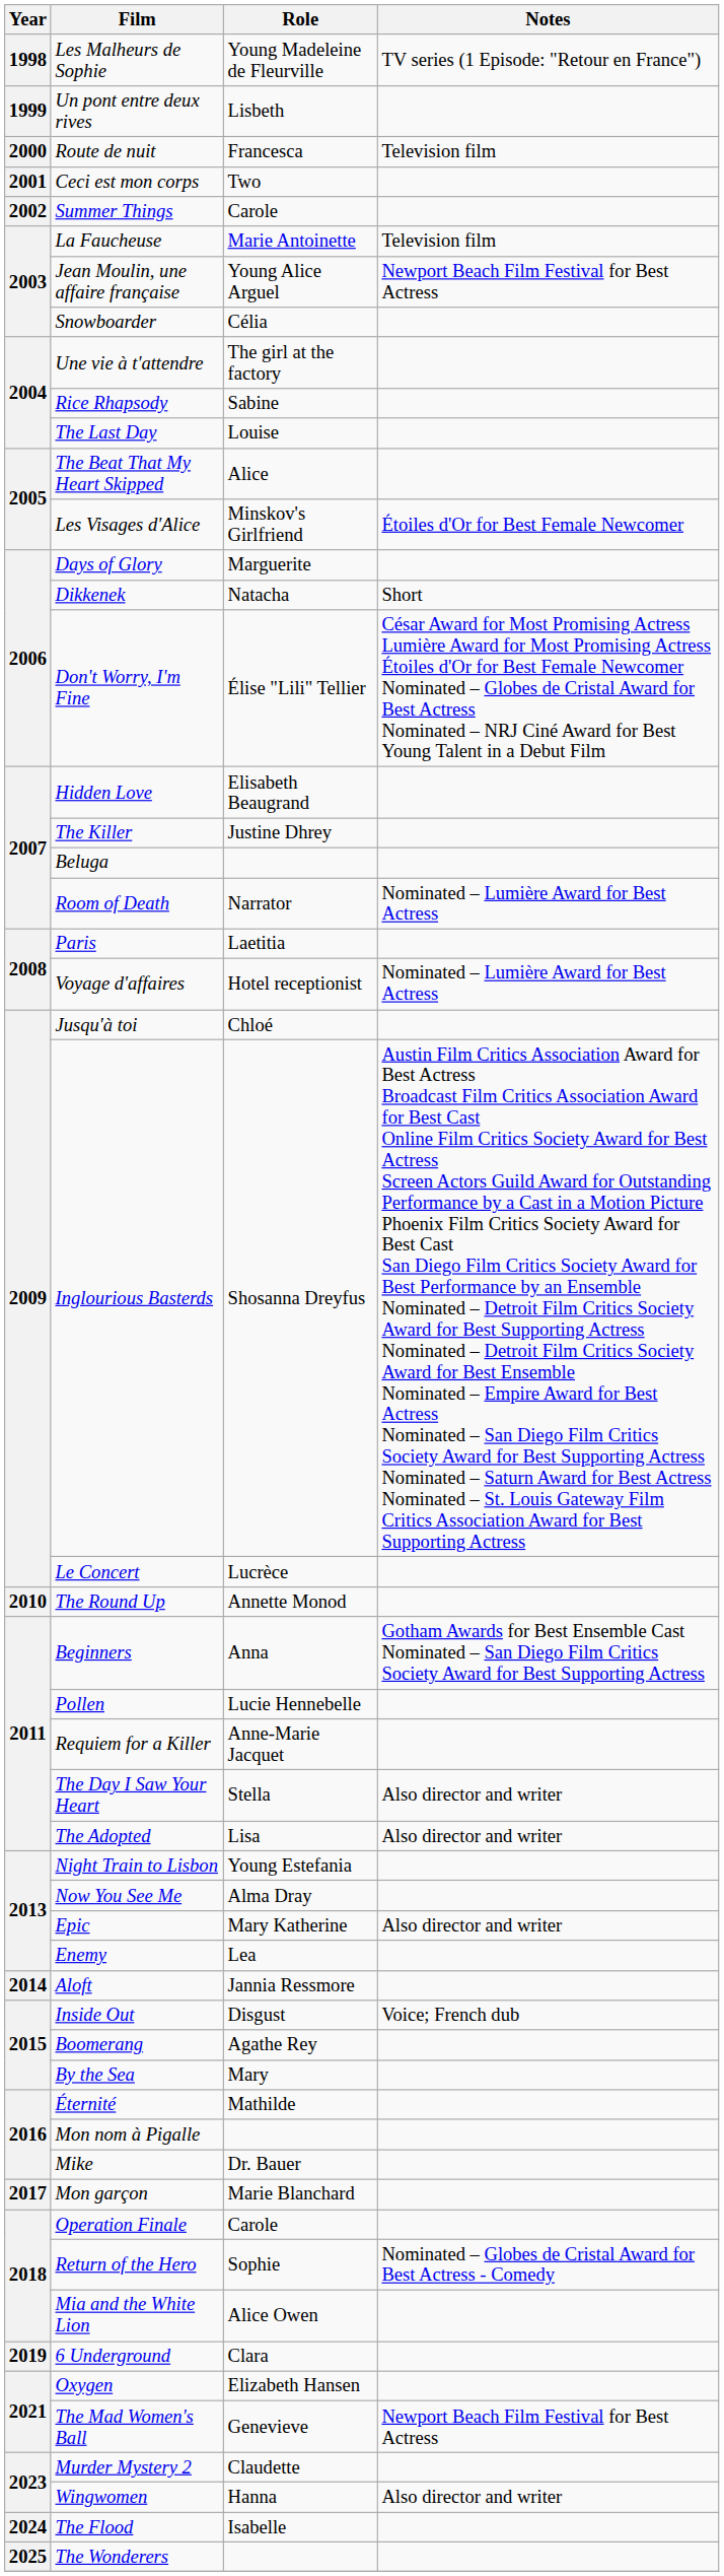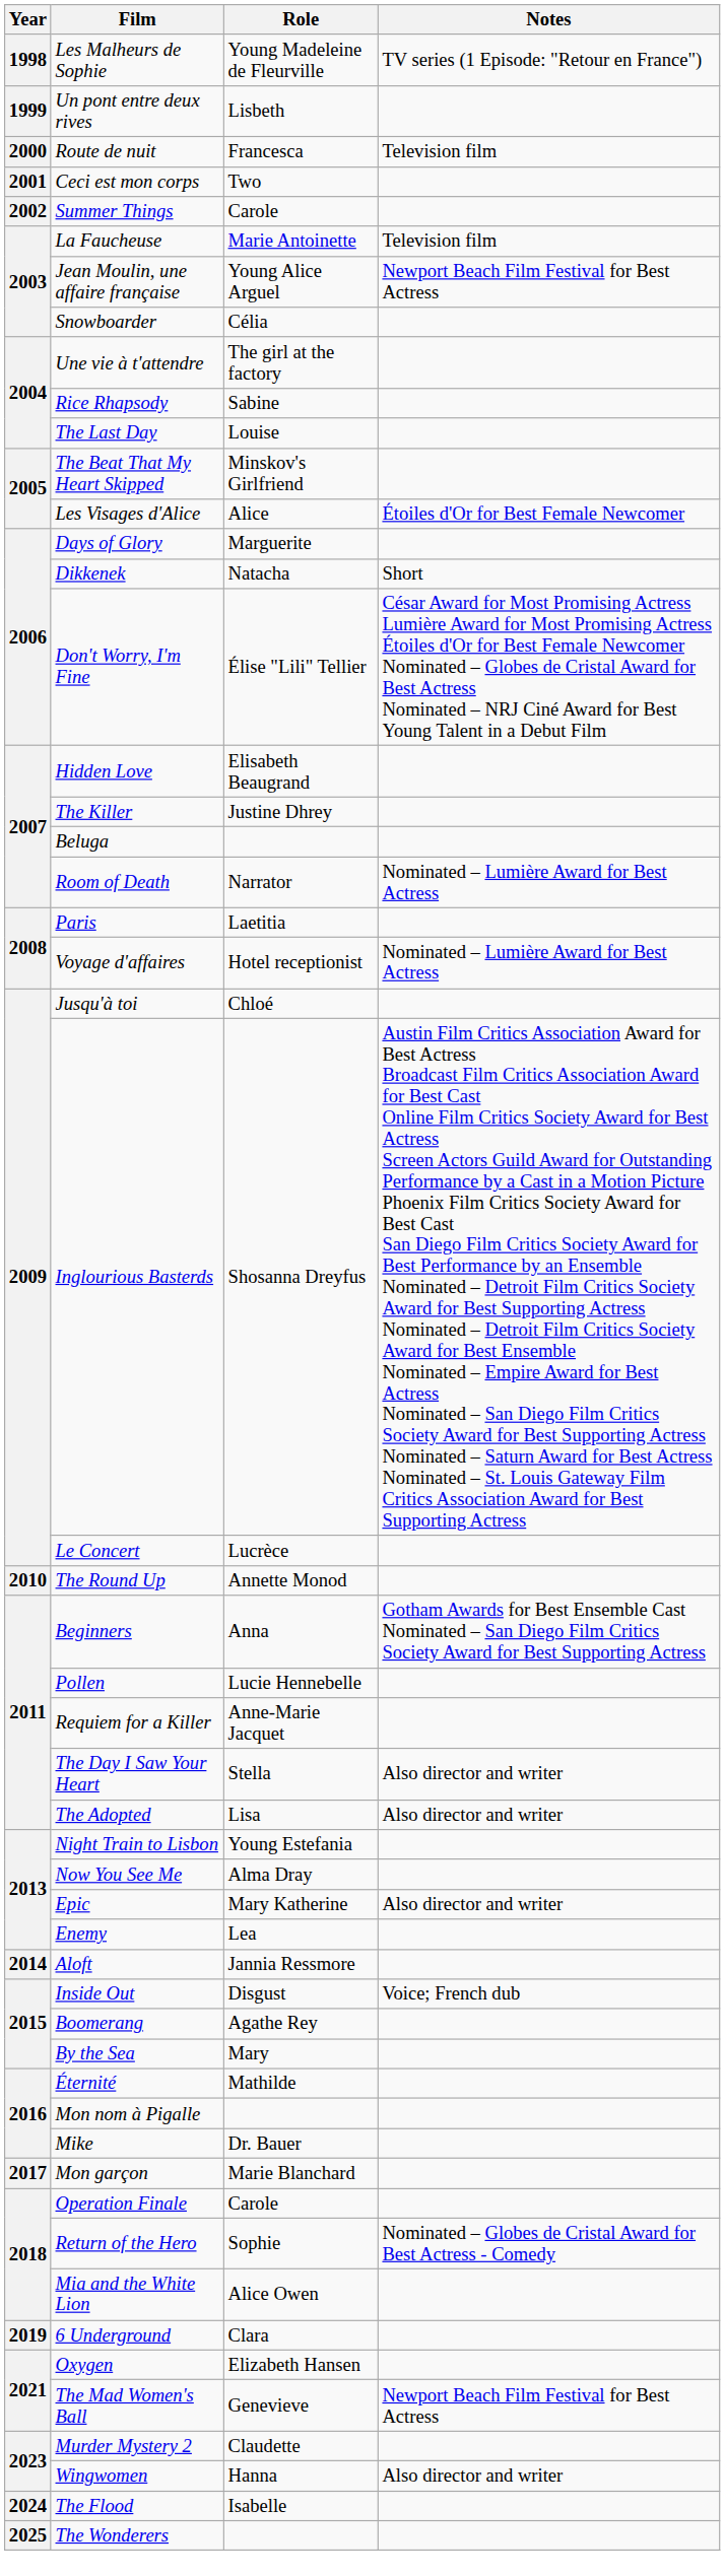The Beat That My Heart Skipped | Role: Alice -> Minskov's Girlfriend
Les Visages d'Alice | Role: Minskov's Girlfriend -> Alice
